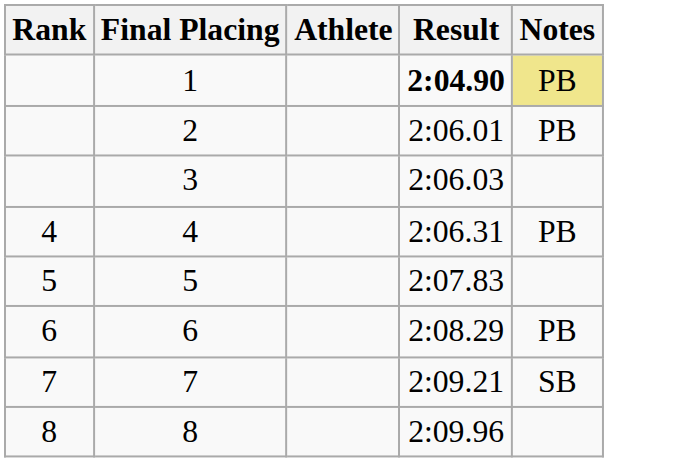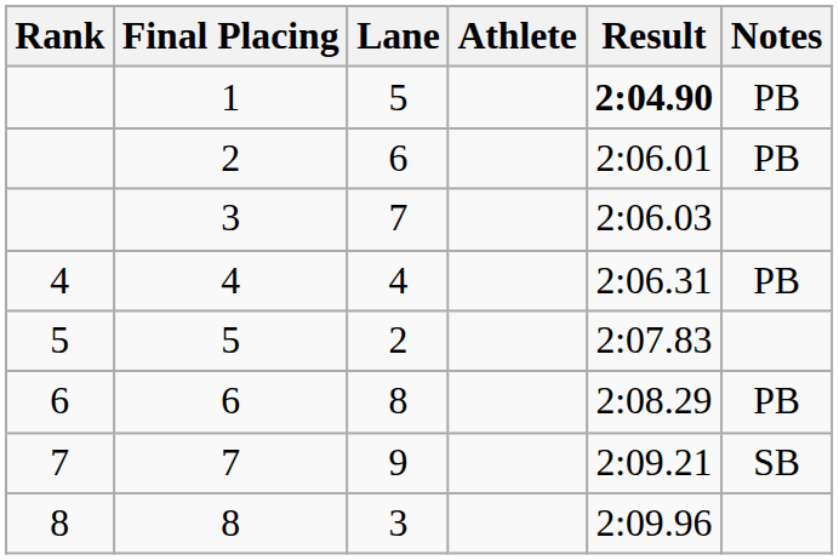+ column: Lane | 5 | 6 | 7 | 4 | 2 | 8 | 9 | 3
1 | Notes: khaki background -> no background
